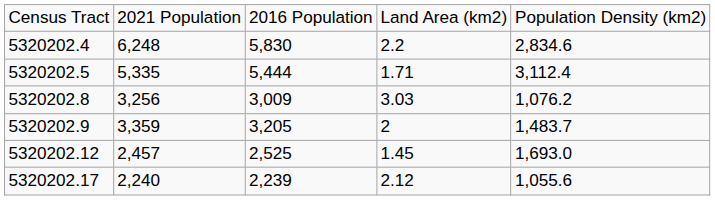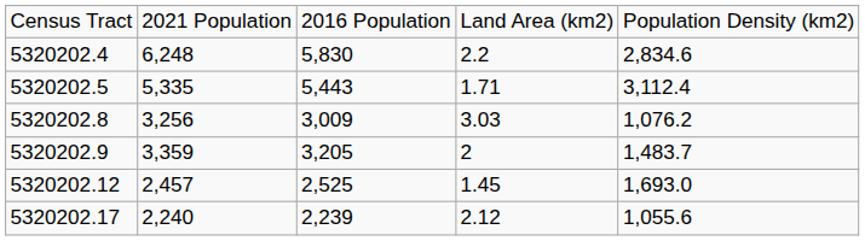5320202.5 | column 3: 5,444 -> 5,443
